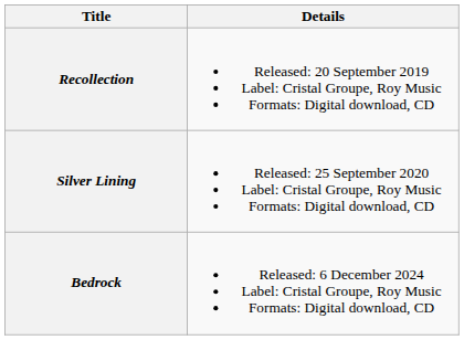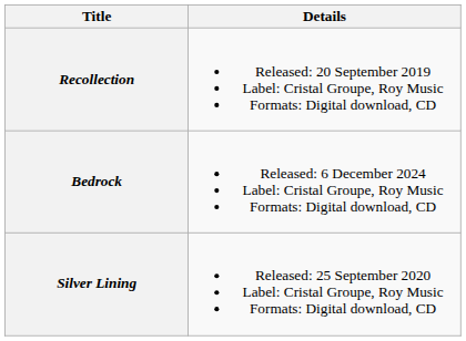rows swapped: Silver Lining <-> Bedrock
